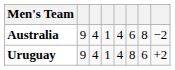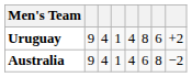rows swapped: Australia <-> Uruguay
